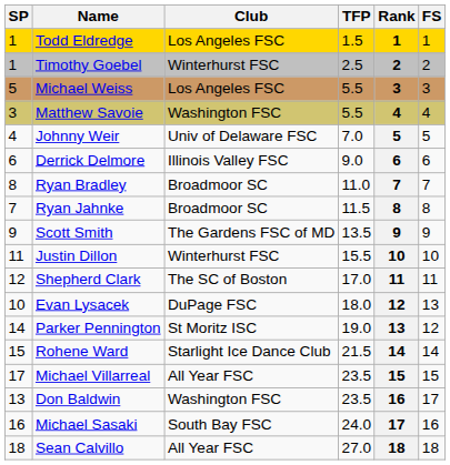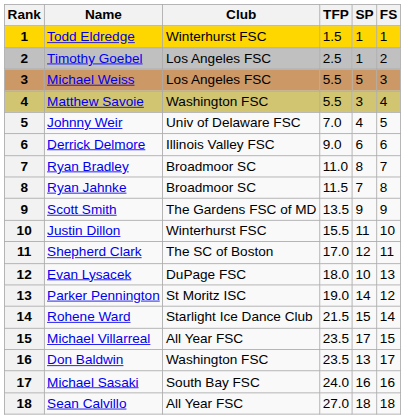columns swapped: Rank <-> SP
Todd Eldredge | Club: Los Angeles FSC -> Winterhurst FSC
Timothy Goebel | Club: Winterhurst FSC -> Los Angeles FSC
